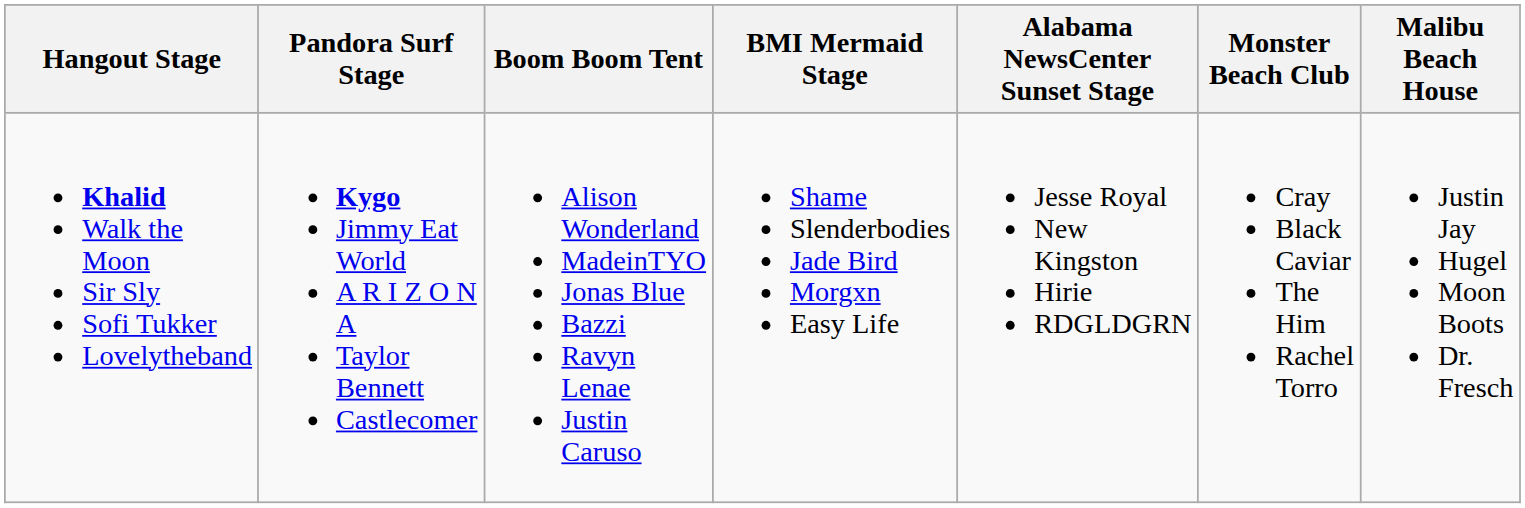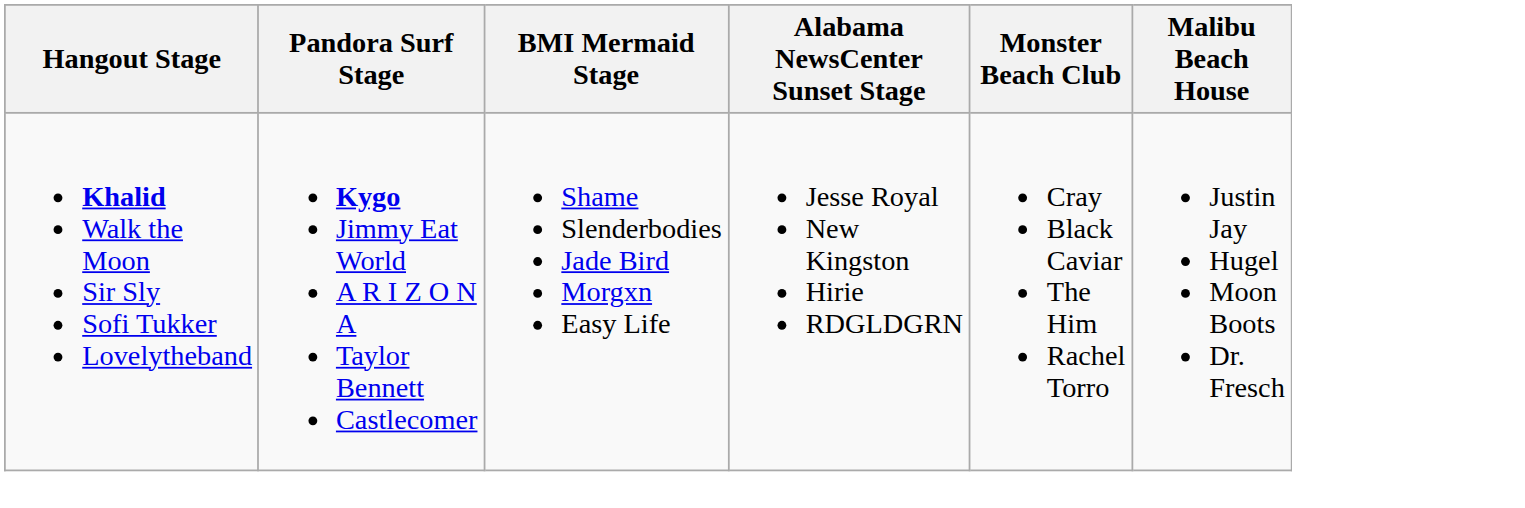- column: Boom Boom Tent | Alison Wonderland MadeinTYO Jonas Blue Bazzi Ravyn Lenae Justin Caruso
